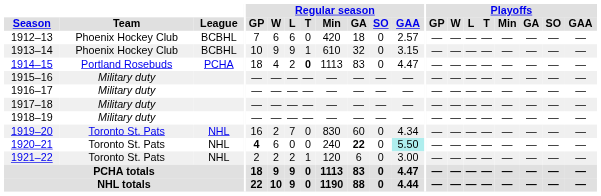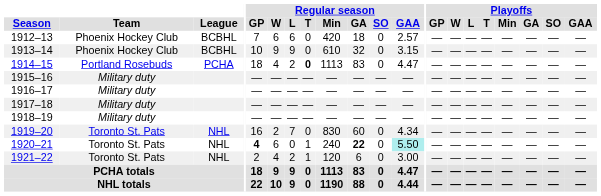1913–14 | Regular season / T: 1 -> 0
1920–21 | Regular season / T: 0 -> 1
1921–22 | Regular season / W: 2 -> 4
